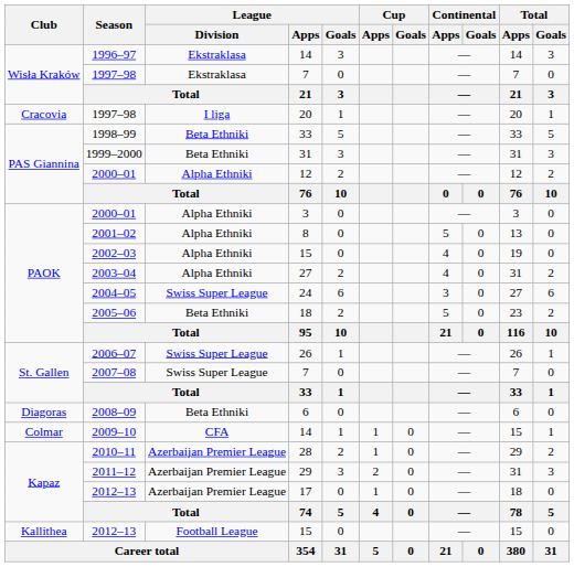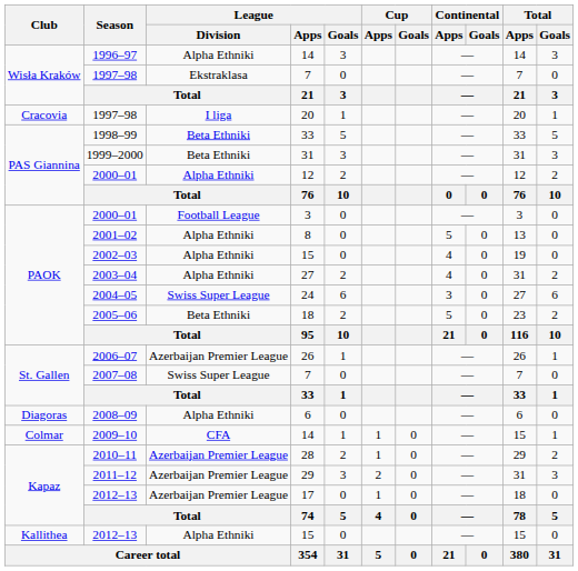1996–97 | League / Division: Ekstraklasa -> Alpha Ethniki
2000–01 / 3 | League / Division: Alpha Ethniki -> Football League
2006–07 | League / Division: Swiss Super League -> Azerbaijan Premier League
2008–09 | League / Division: Beta Ethniki -> Alpha Ethniki
2012–13 / 15 | League / Division: Football League -> Alpha Ethniki
